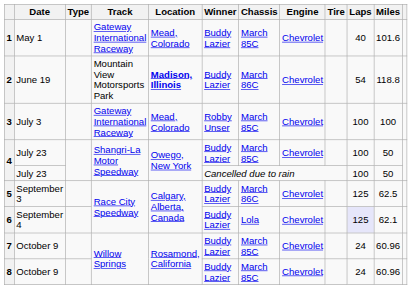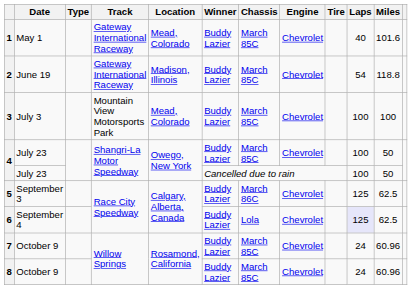2 | Track: Mountain View Motorsports Park -> Gateway International Raceway
2 | Location: bold -> normal
2 | Chassis: March 86C -> March 85C
3 | Track: Gateway International Raceway -> Mountain View Motorsports Park
3 | Winner: Robby Unser -> Buddy Lazier
6 | Miles: 62.1 -> 62.5
